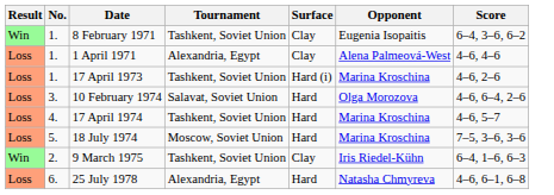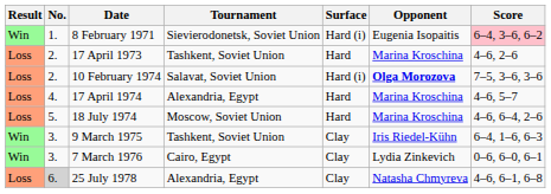8 February 1971 | Tournament: Tashkent, Soviet Union -> Sievierodonetsk, Soviet Union
8 February 1971 | Surface: Clay -> Hard (i)
8 February 1971 | Score: no background -> pink background
- row: Loss | 1. | 1 April 1971 | Alexandria, Egypt | Clay | Alena Palmeová-West | 4–6, 4–6
17 April 1973 | No.: 1. -> 2.
17 April 1973 | Surface: Hard (i) -> Hard
10 February 1974 | No.: 3. -> 2.
10 February 1974 | Surface: Hard -> Hard (i)
10 February 1974 | Opponent: normal -> bold
10 February 1974 | Score: 4–6, 6–4, 2–6 -> 7–5, 3–6, 3–6
17 April 1974 | Tournament: Tashkent, Soviet Union -> Alexandria, Egypt
18 July 1974 | Score: 7–5, 3–6, 3–6 -> 4–6, 6–4, 2–6
9 March 1975 | No.: 2. -> 3.
+ row: Win | 3. | 7 March 1976 | Cairo, Egypt | Clay | Lydia Zinkevich | 0–6, 6–0, 6–1
25 July 1978 | No.: no background -> lightgrey background
25 July 1978 | Surface: Hard -> Clay
